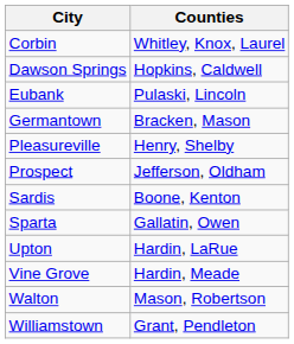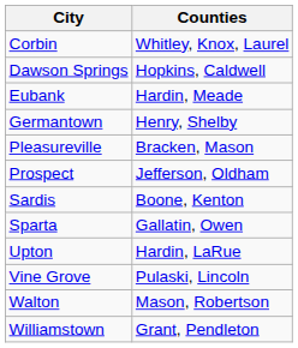Eubank | Counties: Pulaski, Lincoln -> Hardin, Meade
Germantown | Counties: Bracken, Mason -> Henry, Shelby
Pleasureville | Counties: Henry, Shelby -> Bracken, Mason
Vine Grove | Counties: Hardin, Meade -> Pulaski, Lincoln
